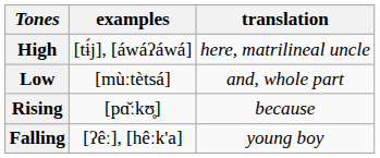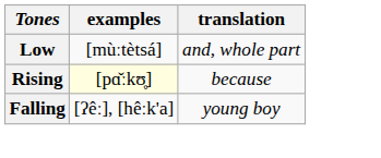- row: High | [tɨ́j], [áwáʔáwá] | here, matrilineal uncle
Rising | examples: no background -> lightyellow background
